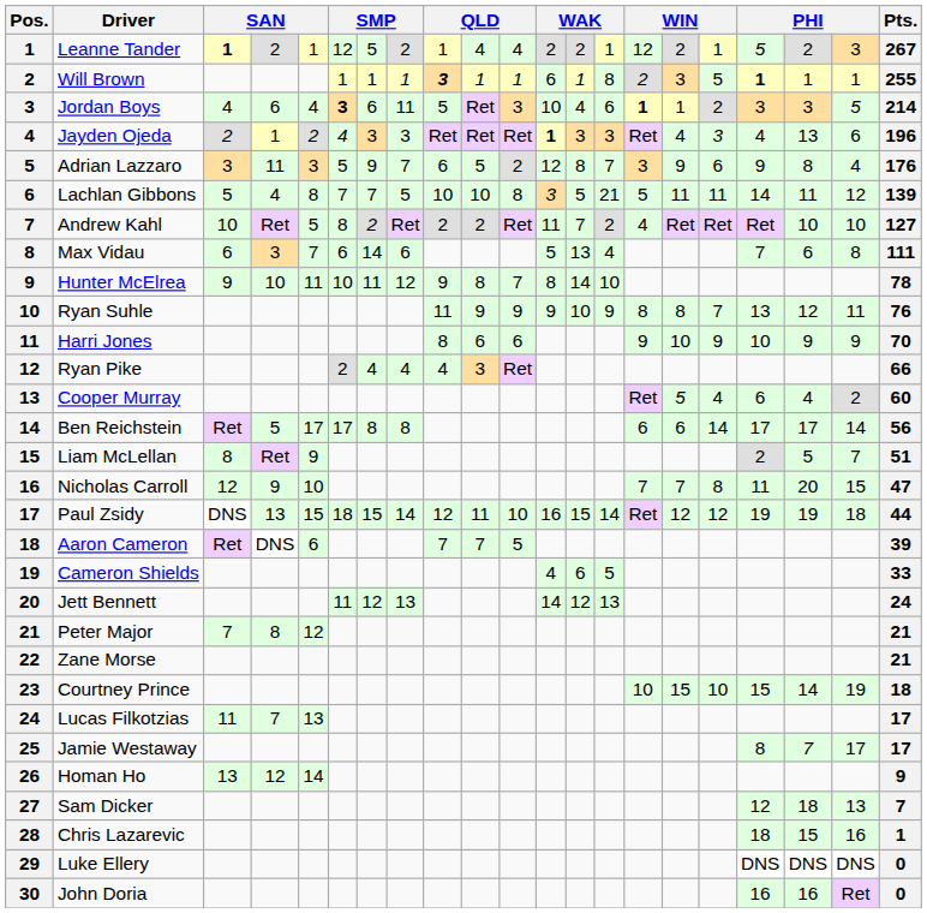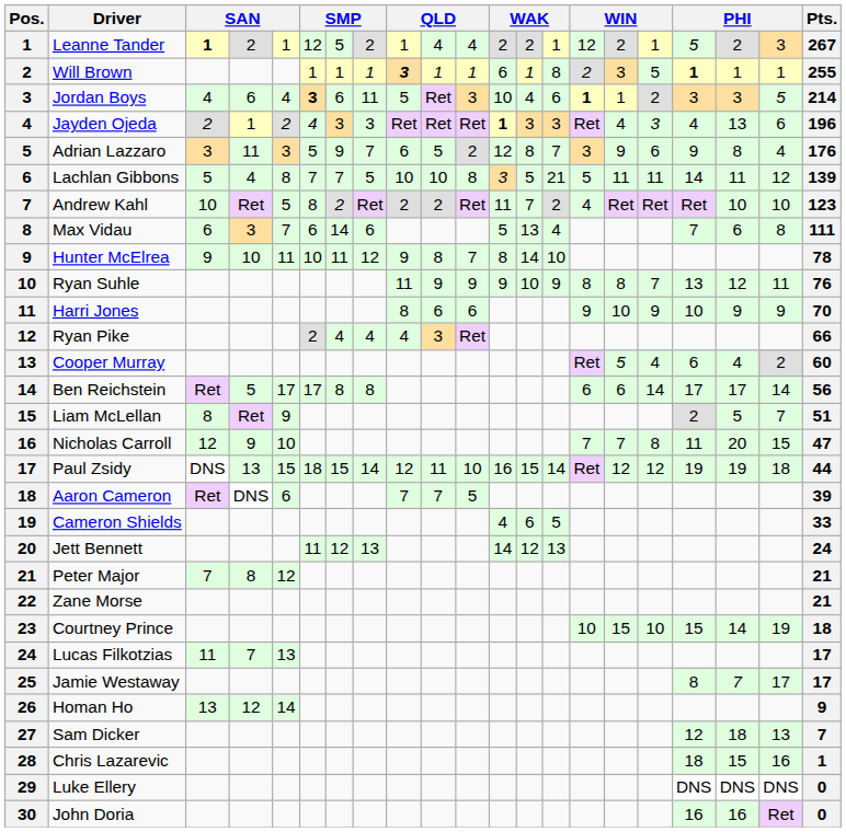Andrew Kahl | Pts.: 127 -> 123
